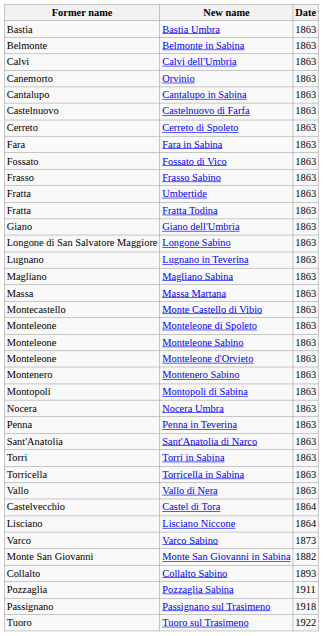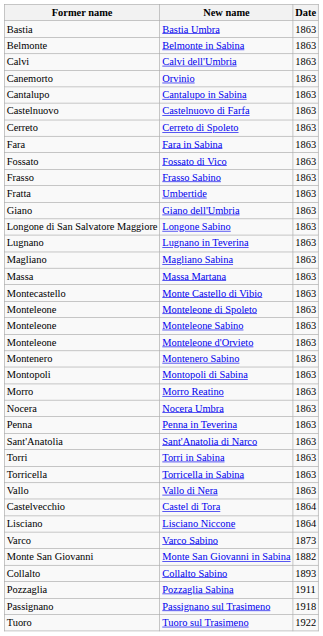- row: Fratta | Fratta Todina | 1863
+ row: Morro | Morro Reatino | 1863
